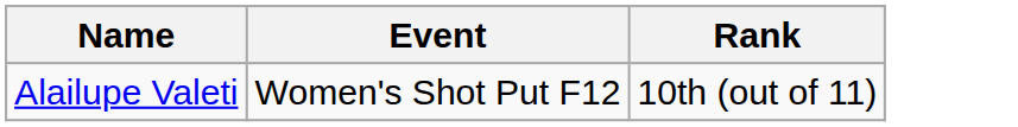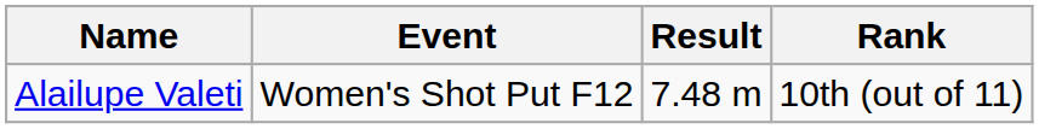+ column: Result | 7.48 m
